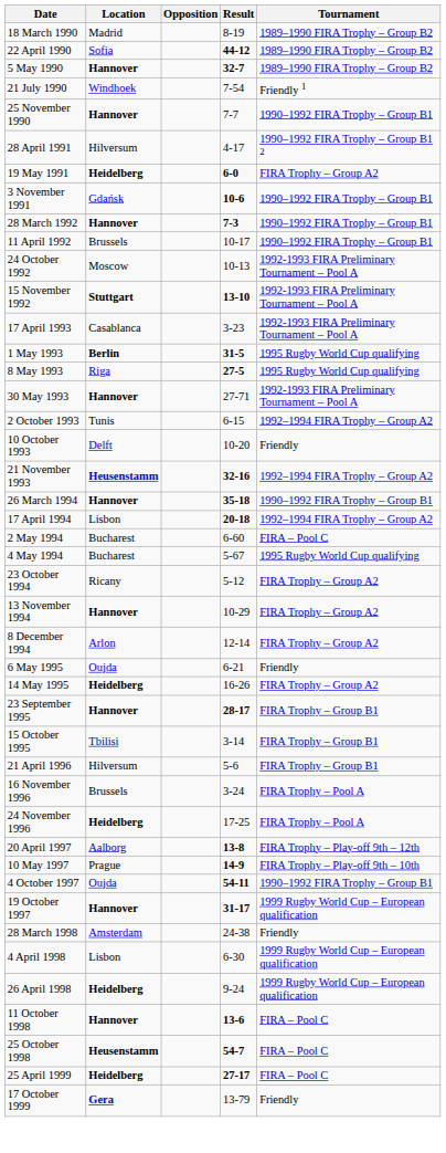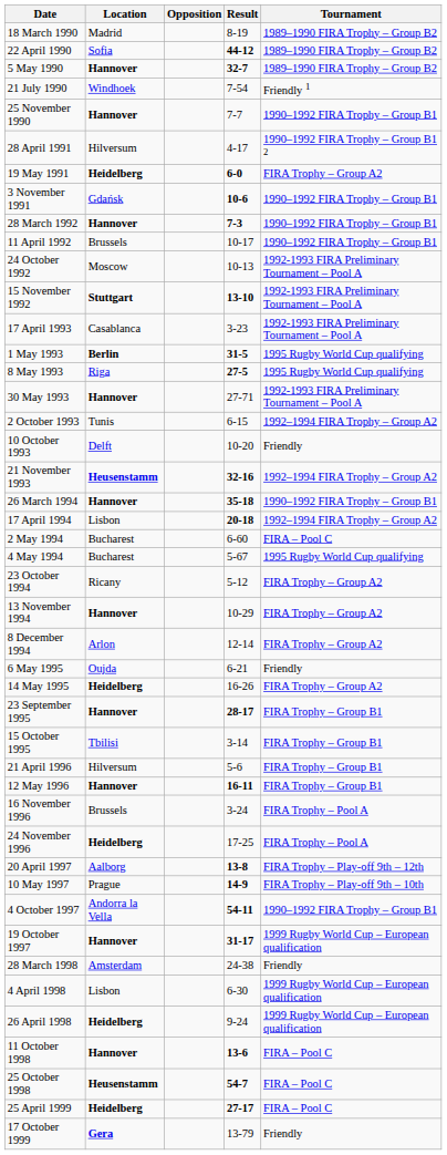+ row: 12 May 1996 | Hannover | 16-11 | FIRA Trophy – Group B1
4 October 1997 | Location: Oujda -> Andorra la Vella
